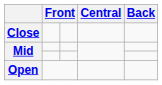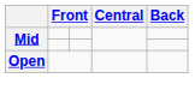- row: Close
